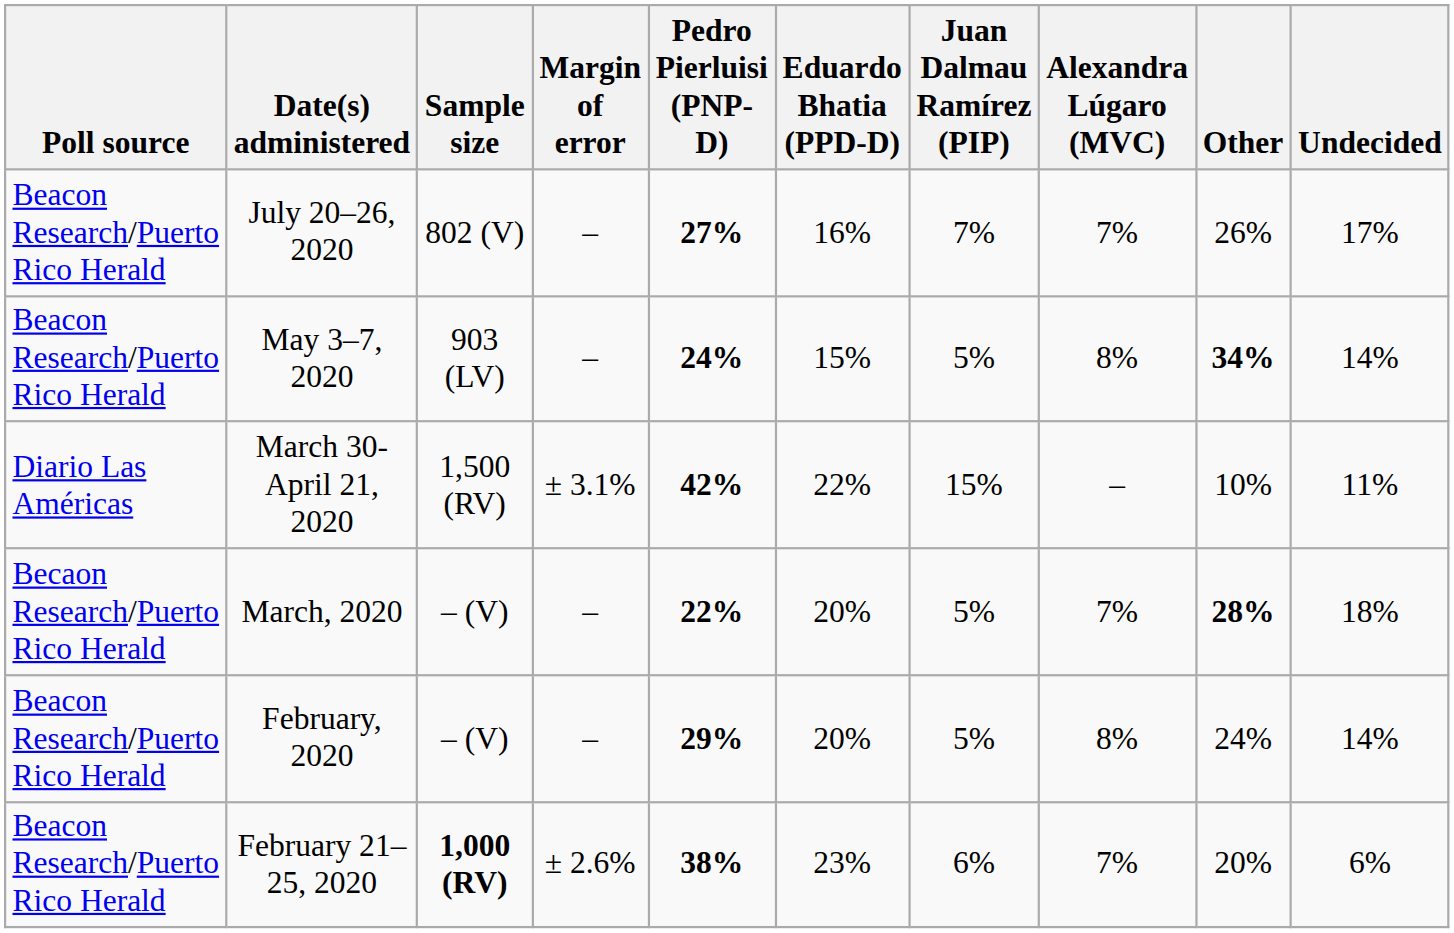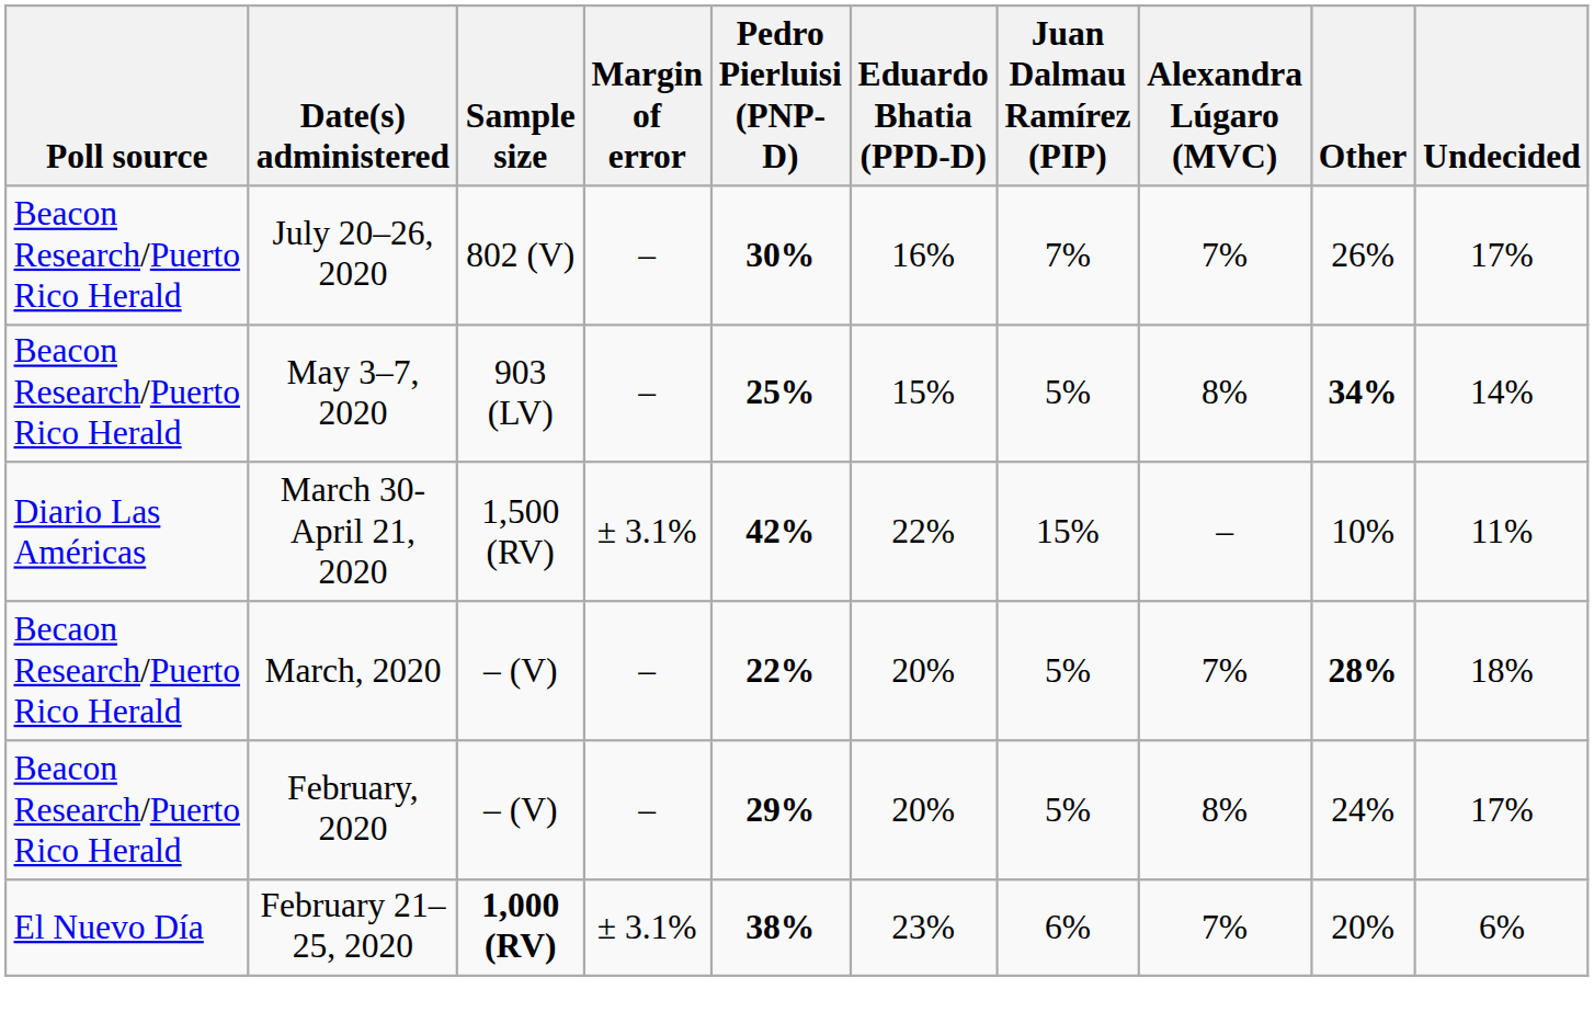July 20–26, 2020 | Pedro Pierluisi (PNP-D): 27% -> 30%
May 3–7, 2020 | Pedro Pierluisi (PNP-D): 24% -> 25%
February, 2020 | Undecided: 14% -> 17%
February 21–25, 2020 | Poll source: Beacon Research/Puerto Rico Herald -> El Nuevo Día
February 21–25, 2020 | Margin of error: ± 2.6% -> ± 3.1%
